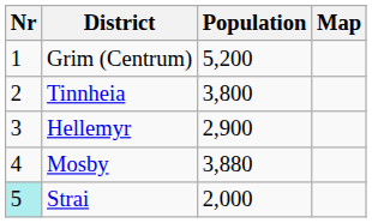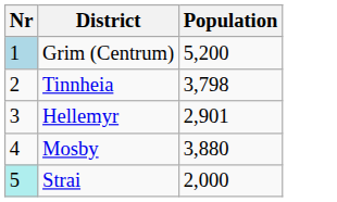- column: Map
Grim (Centrum) | Nr: no background -> lightblue background
Tinnheia | Population: 3,800 -> 3,798
Hellemyr | Population: 2,900 -> 2,901
